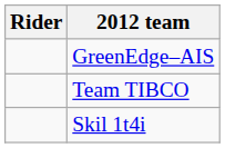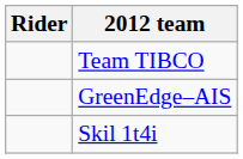rows swapped: GreenEdge–AIS <-> Team TIBCO
